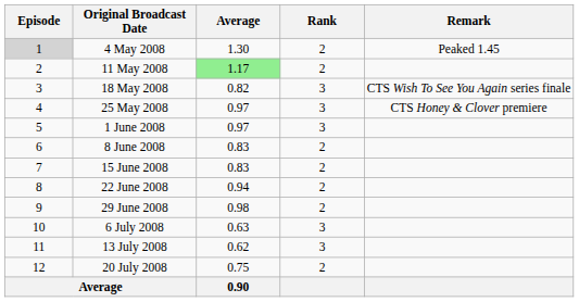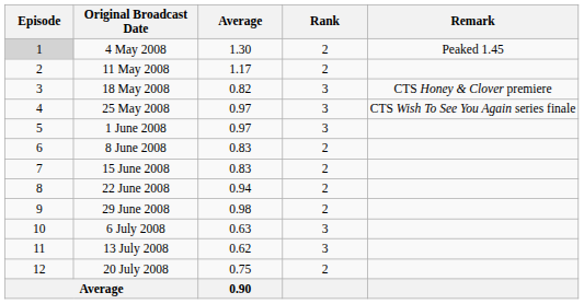11 May 2008 | Average: lightgreen background -> no background
18 May 2008 | Remark: CTS Wish To See You Again series finale -> CTS Honey & Clover premiere
25 May 2008 | Remark: CTS Honey & Clover premiere -> CTS Wish To See You Again series finale
